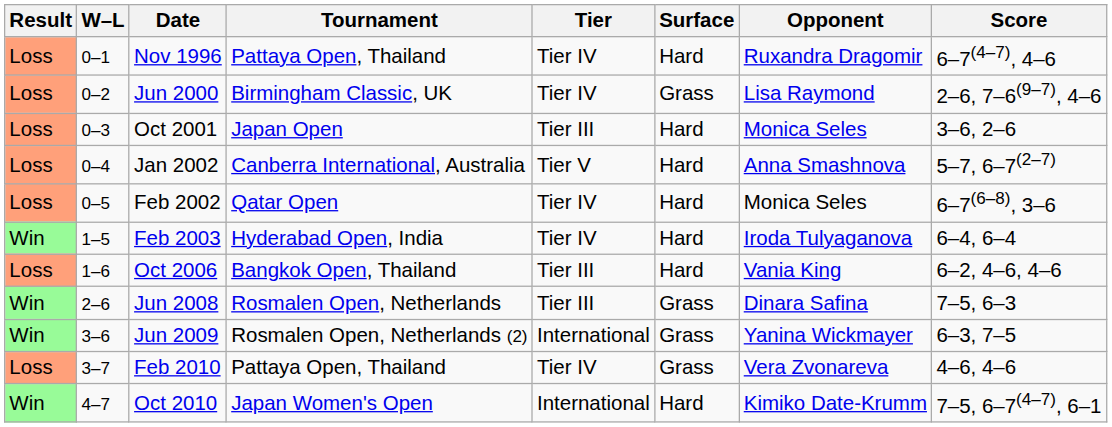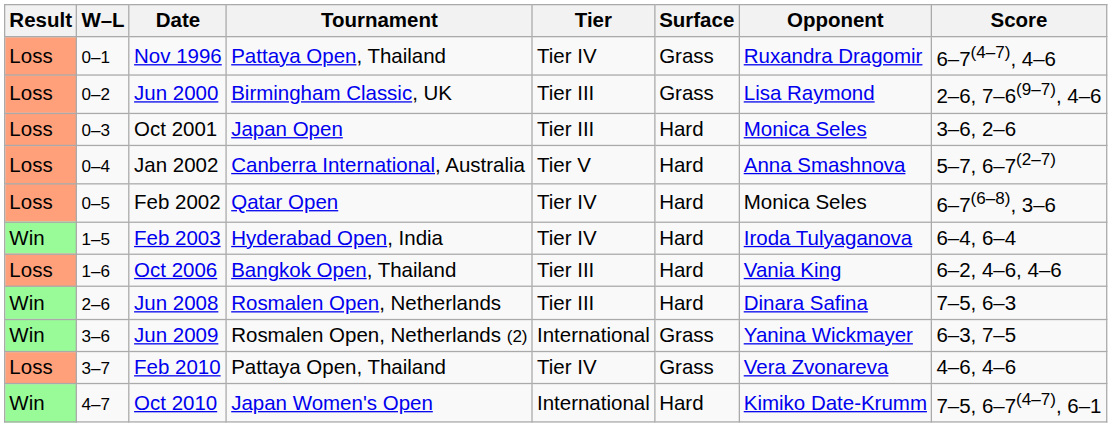Nov 1996 | Surface: Hard -> Grass
Jun 2000 | Tier: Tier IV -> Tier III
Jun 2008 | Surface: Grass -> Hard
